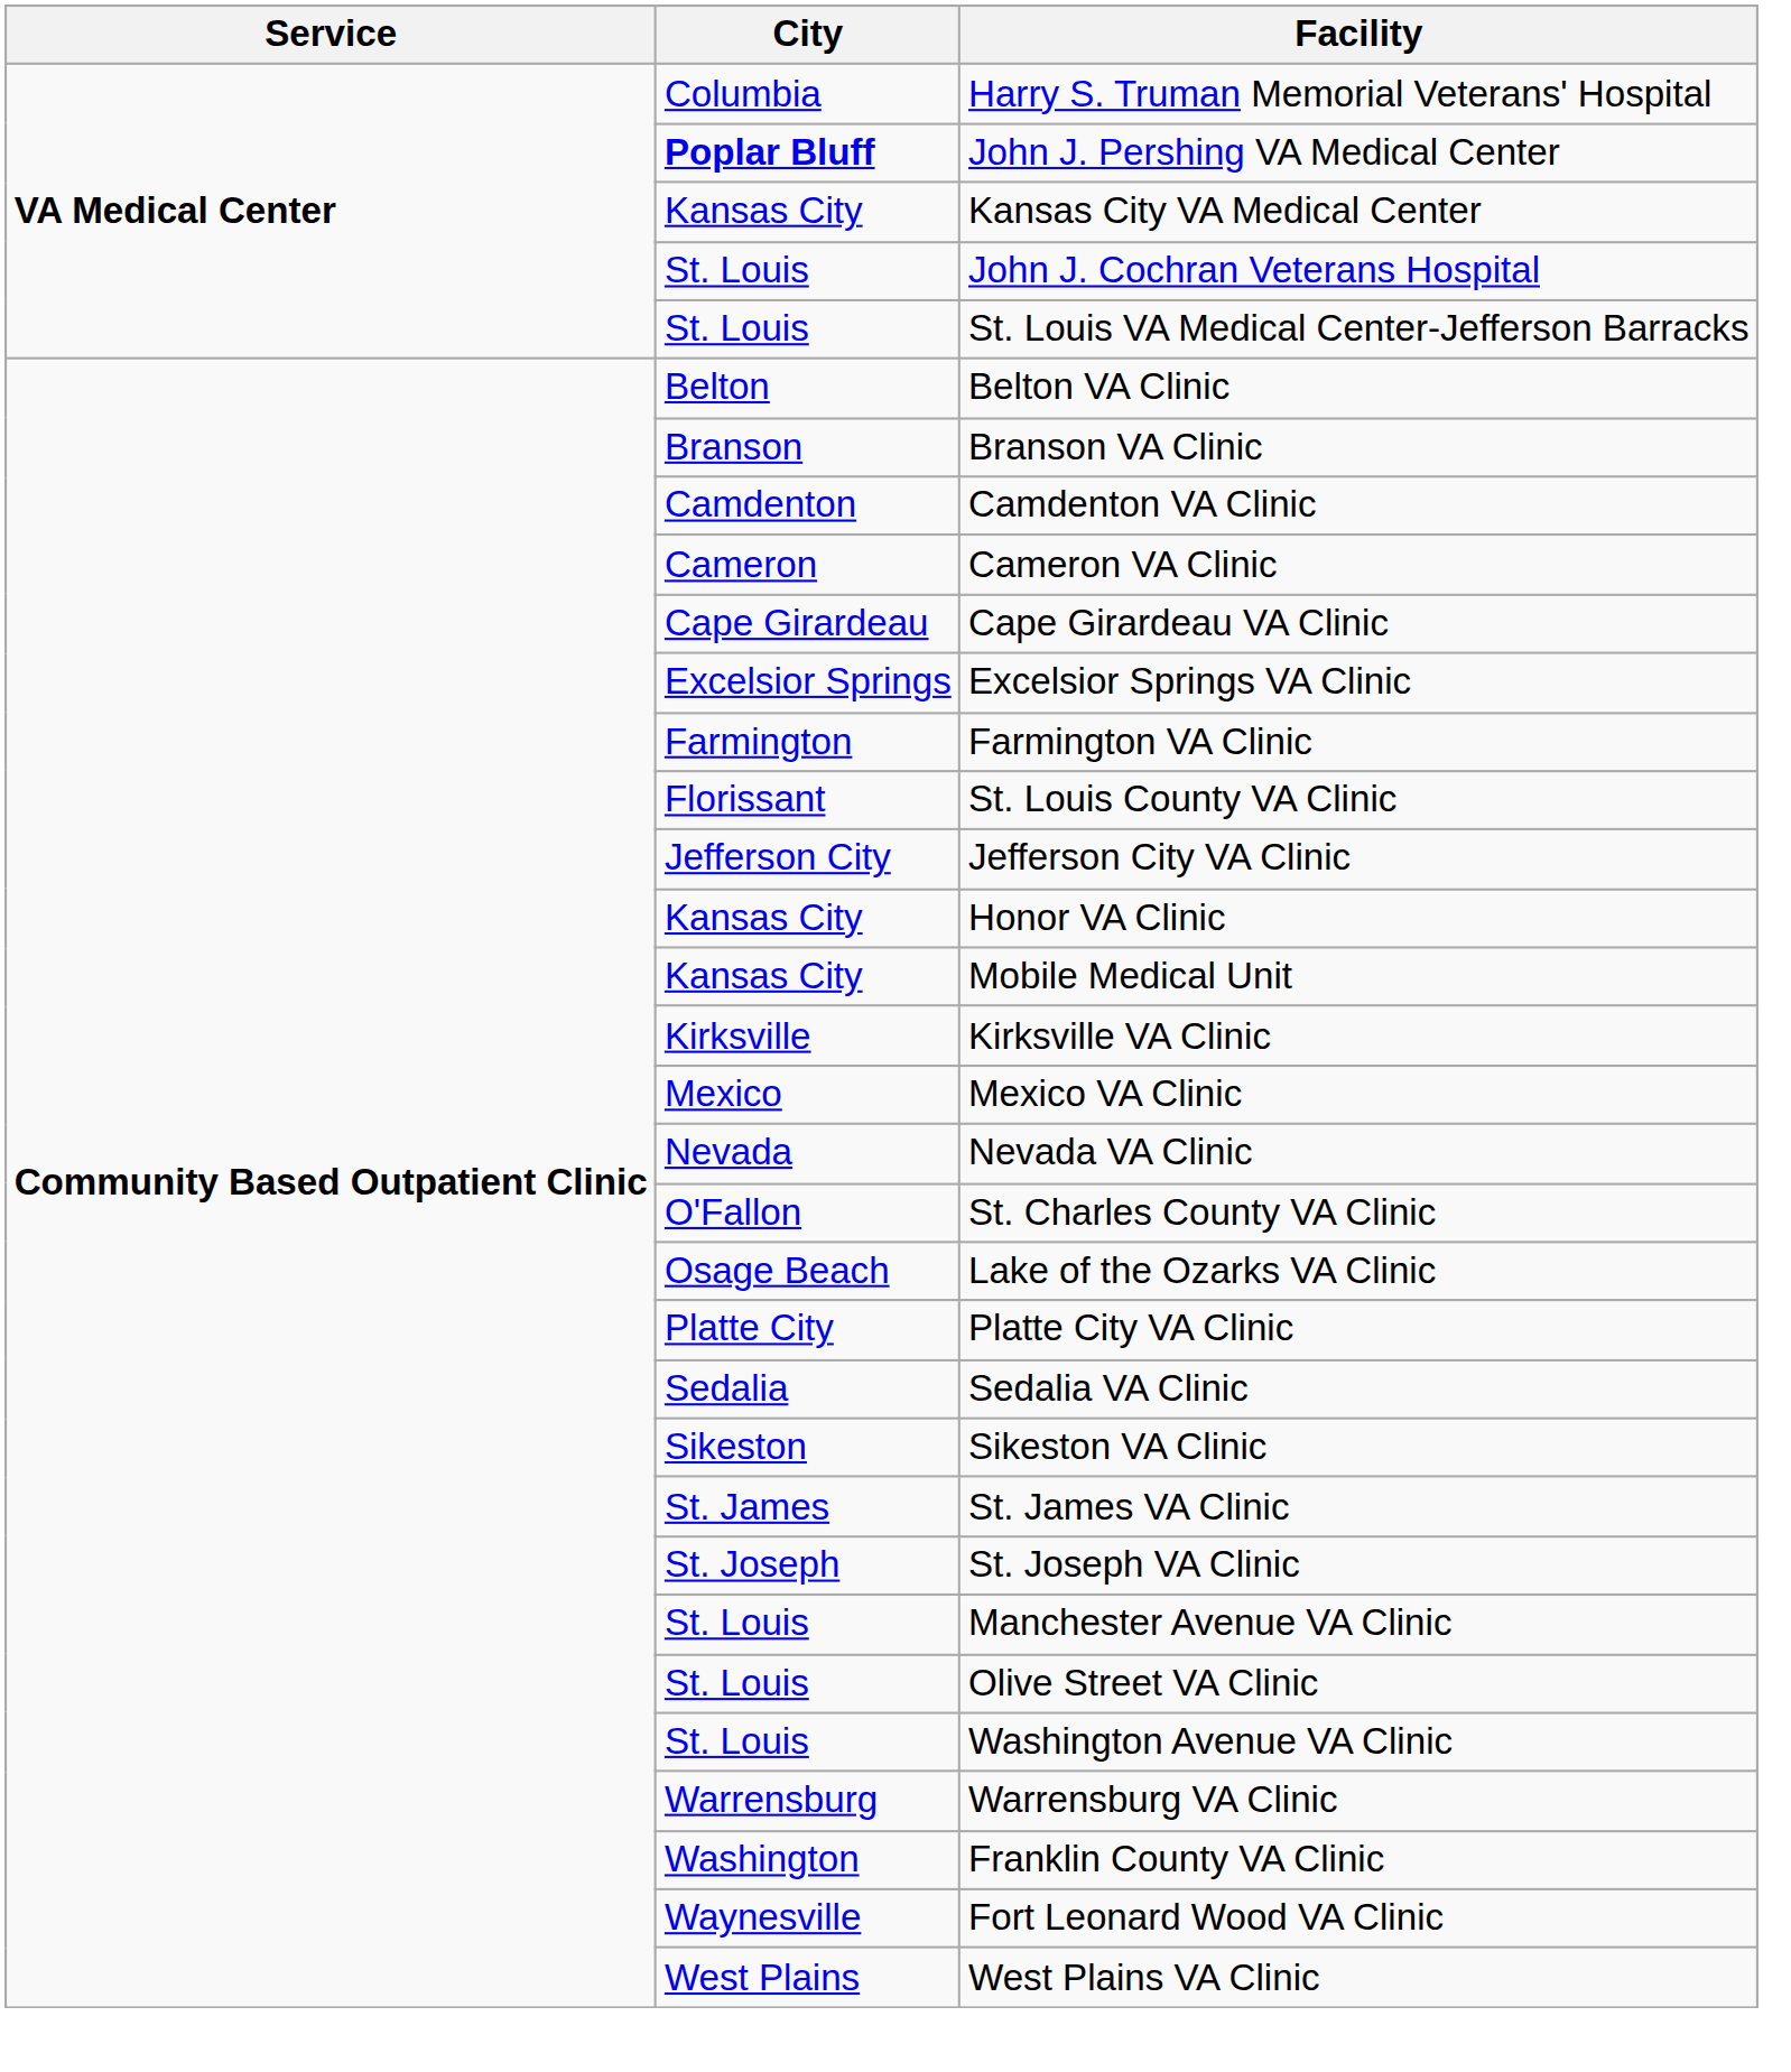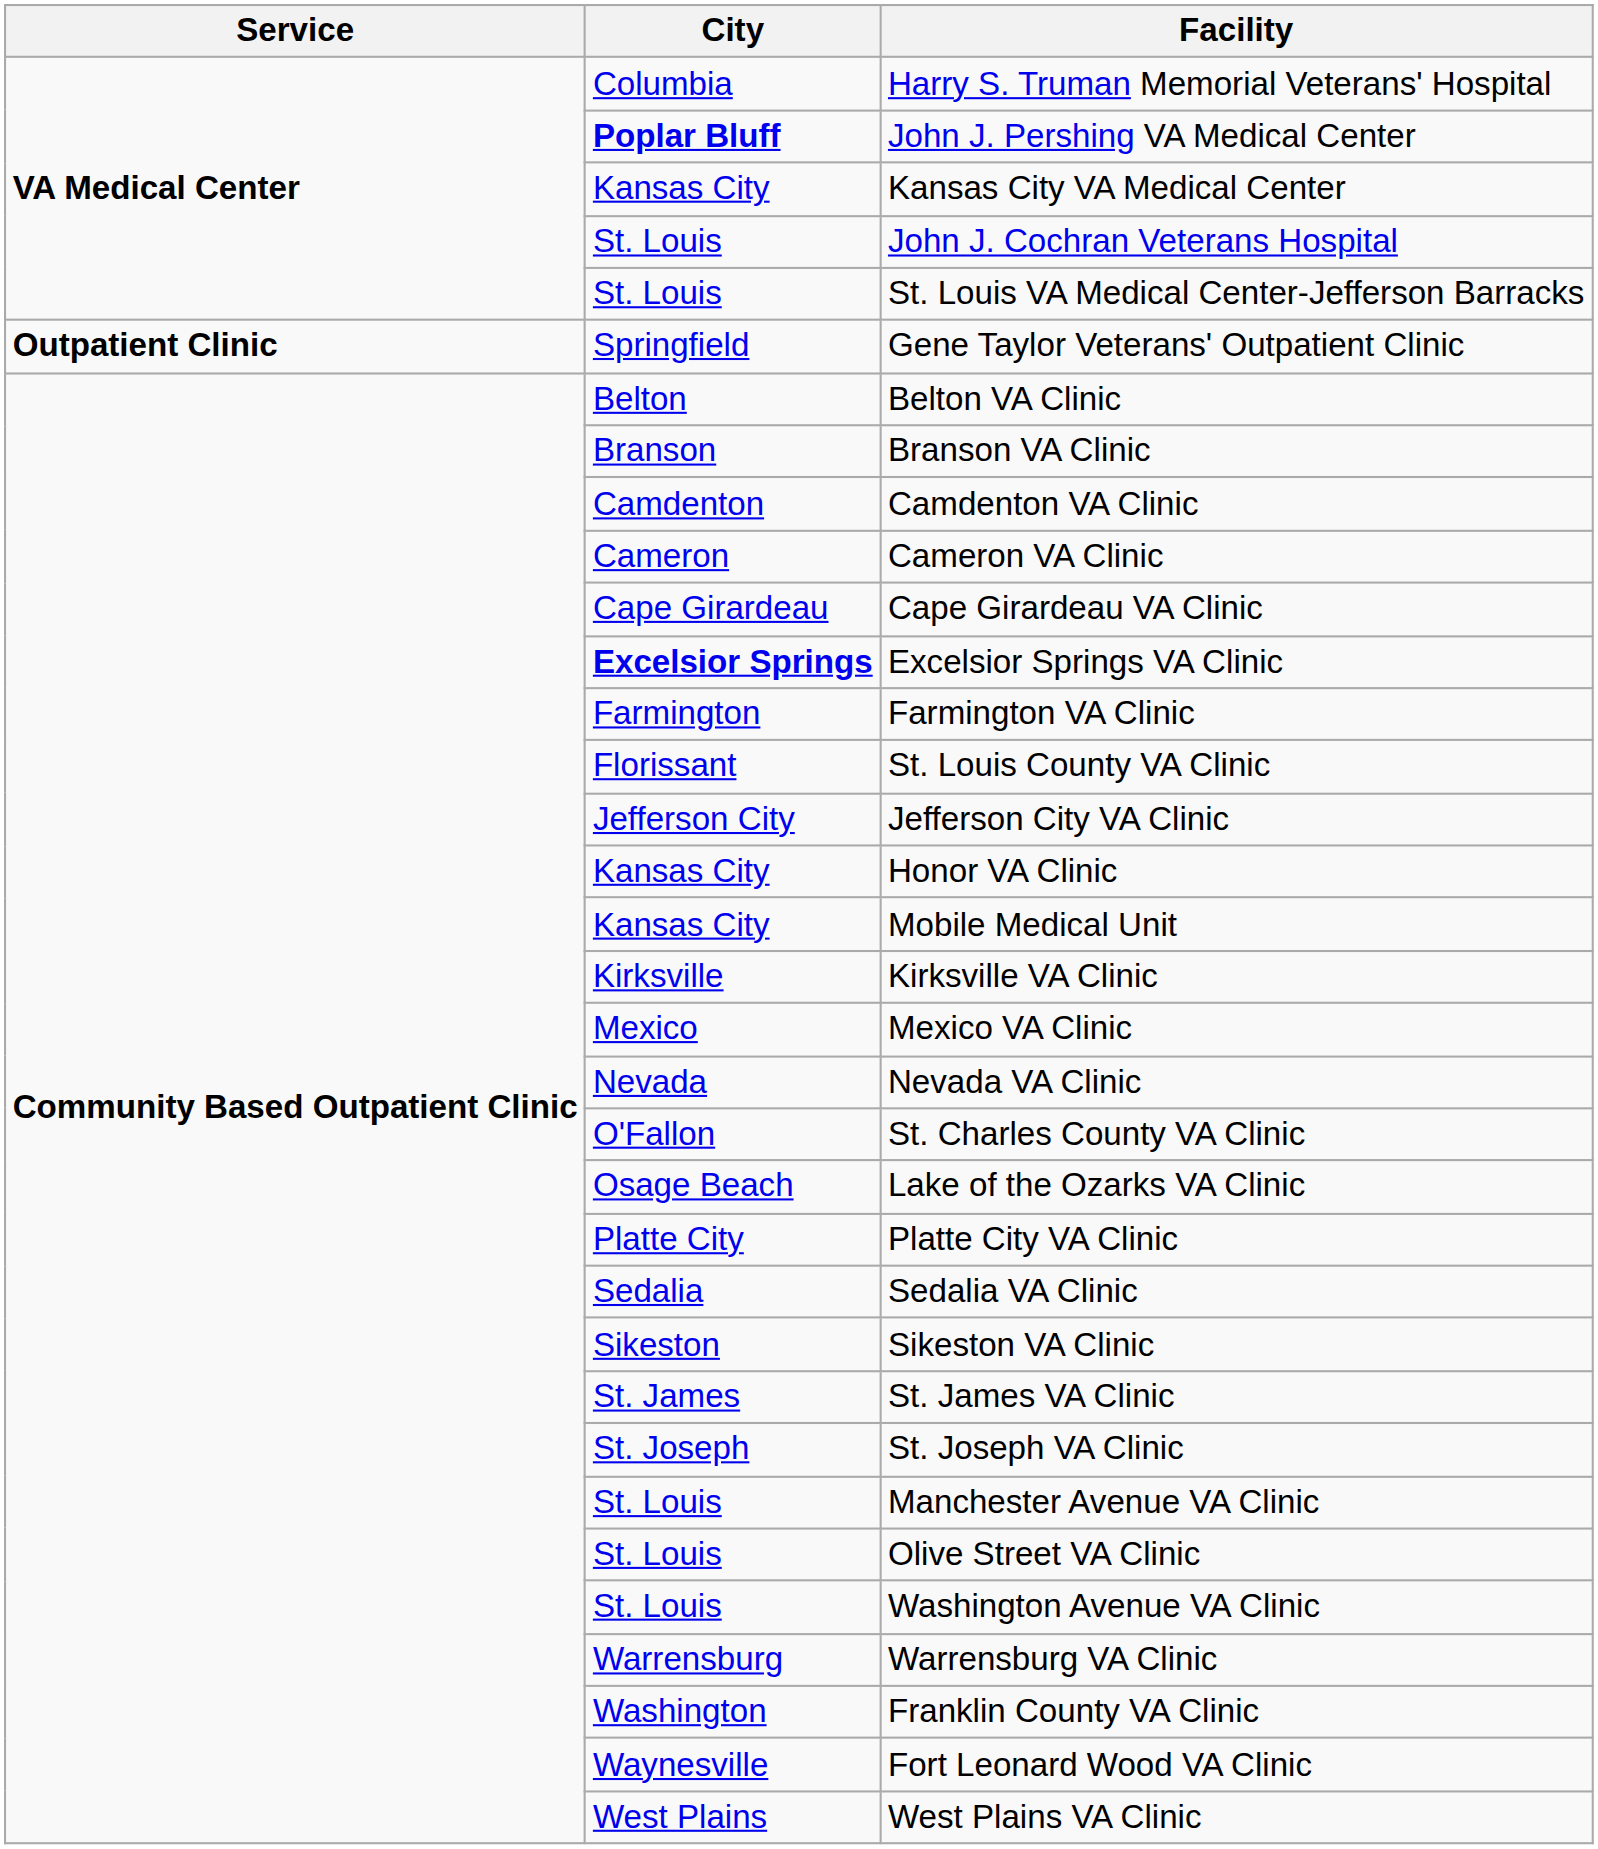+ row: Outpatient Clinic | Springfield | Gene Taylor Veterans' Outpatient Clinic
Excelsior Springs VA Clinic | City: normal -> bold
